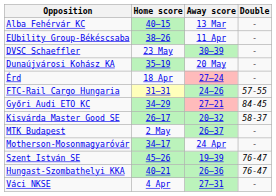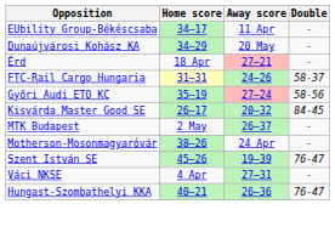- row: Alba Fehérvár KC | 40–15 | 13 Mar | -
EUbility Group-Békéscsaba | Home score: 38–26 -> 34–17
- row: DVSC Schaeffler | 23 May | 30–39 | -
Dunaújvárosi Kohász KA | Home score: 35–19 -> 34–29
Érd | Away score: 27–24 -> 27–21
FTC-Rail Cargo Hungaria | Double: 57-55 -> 58-37
Győri Audi ETO KC | Home score: 34–29 -> 35–19
Győri Audi ETO KC | Away score: 27–21 -> 27–24
Győri Audi ETO KC | Double: 84-45 -> 58-56
Kisvárda Master Good SE | Double: 58-37 -> 84-45
Motherson-Mosonmagyaróvár | Home score: 34–17 -> 38–26
rows swapped: Hungast-Szombathelyi KKA <-> Váci NKSE
